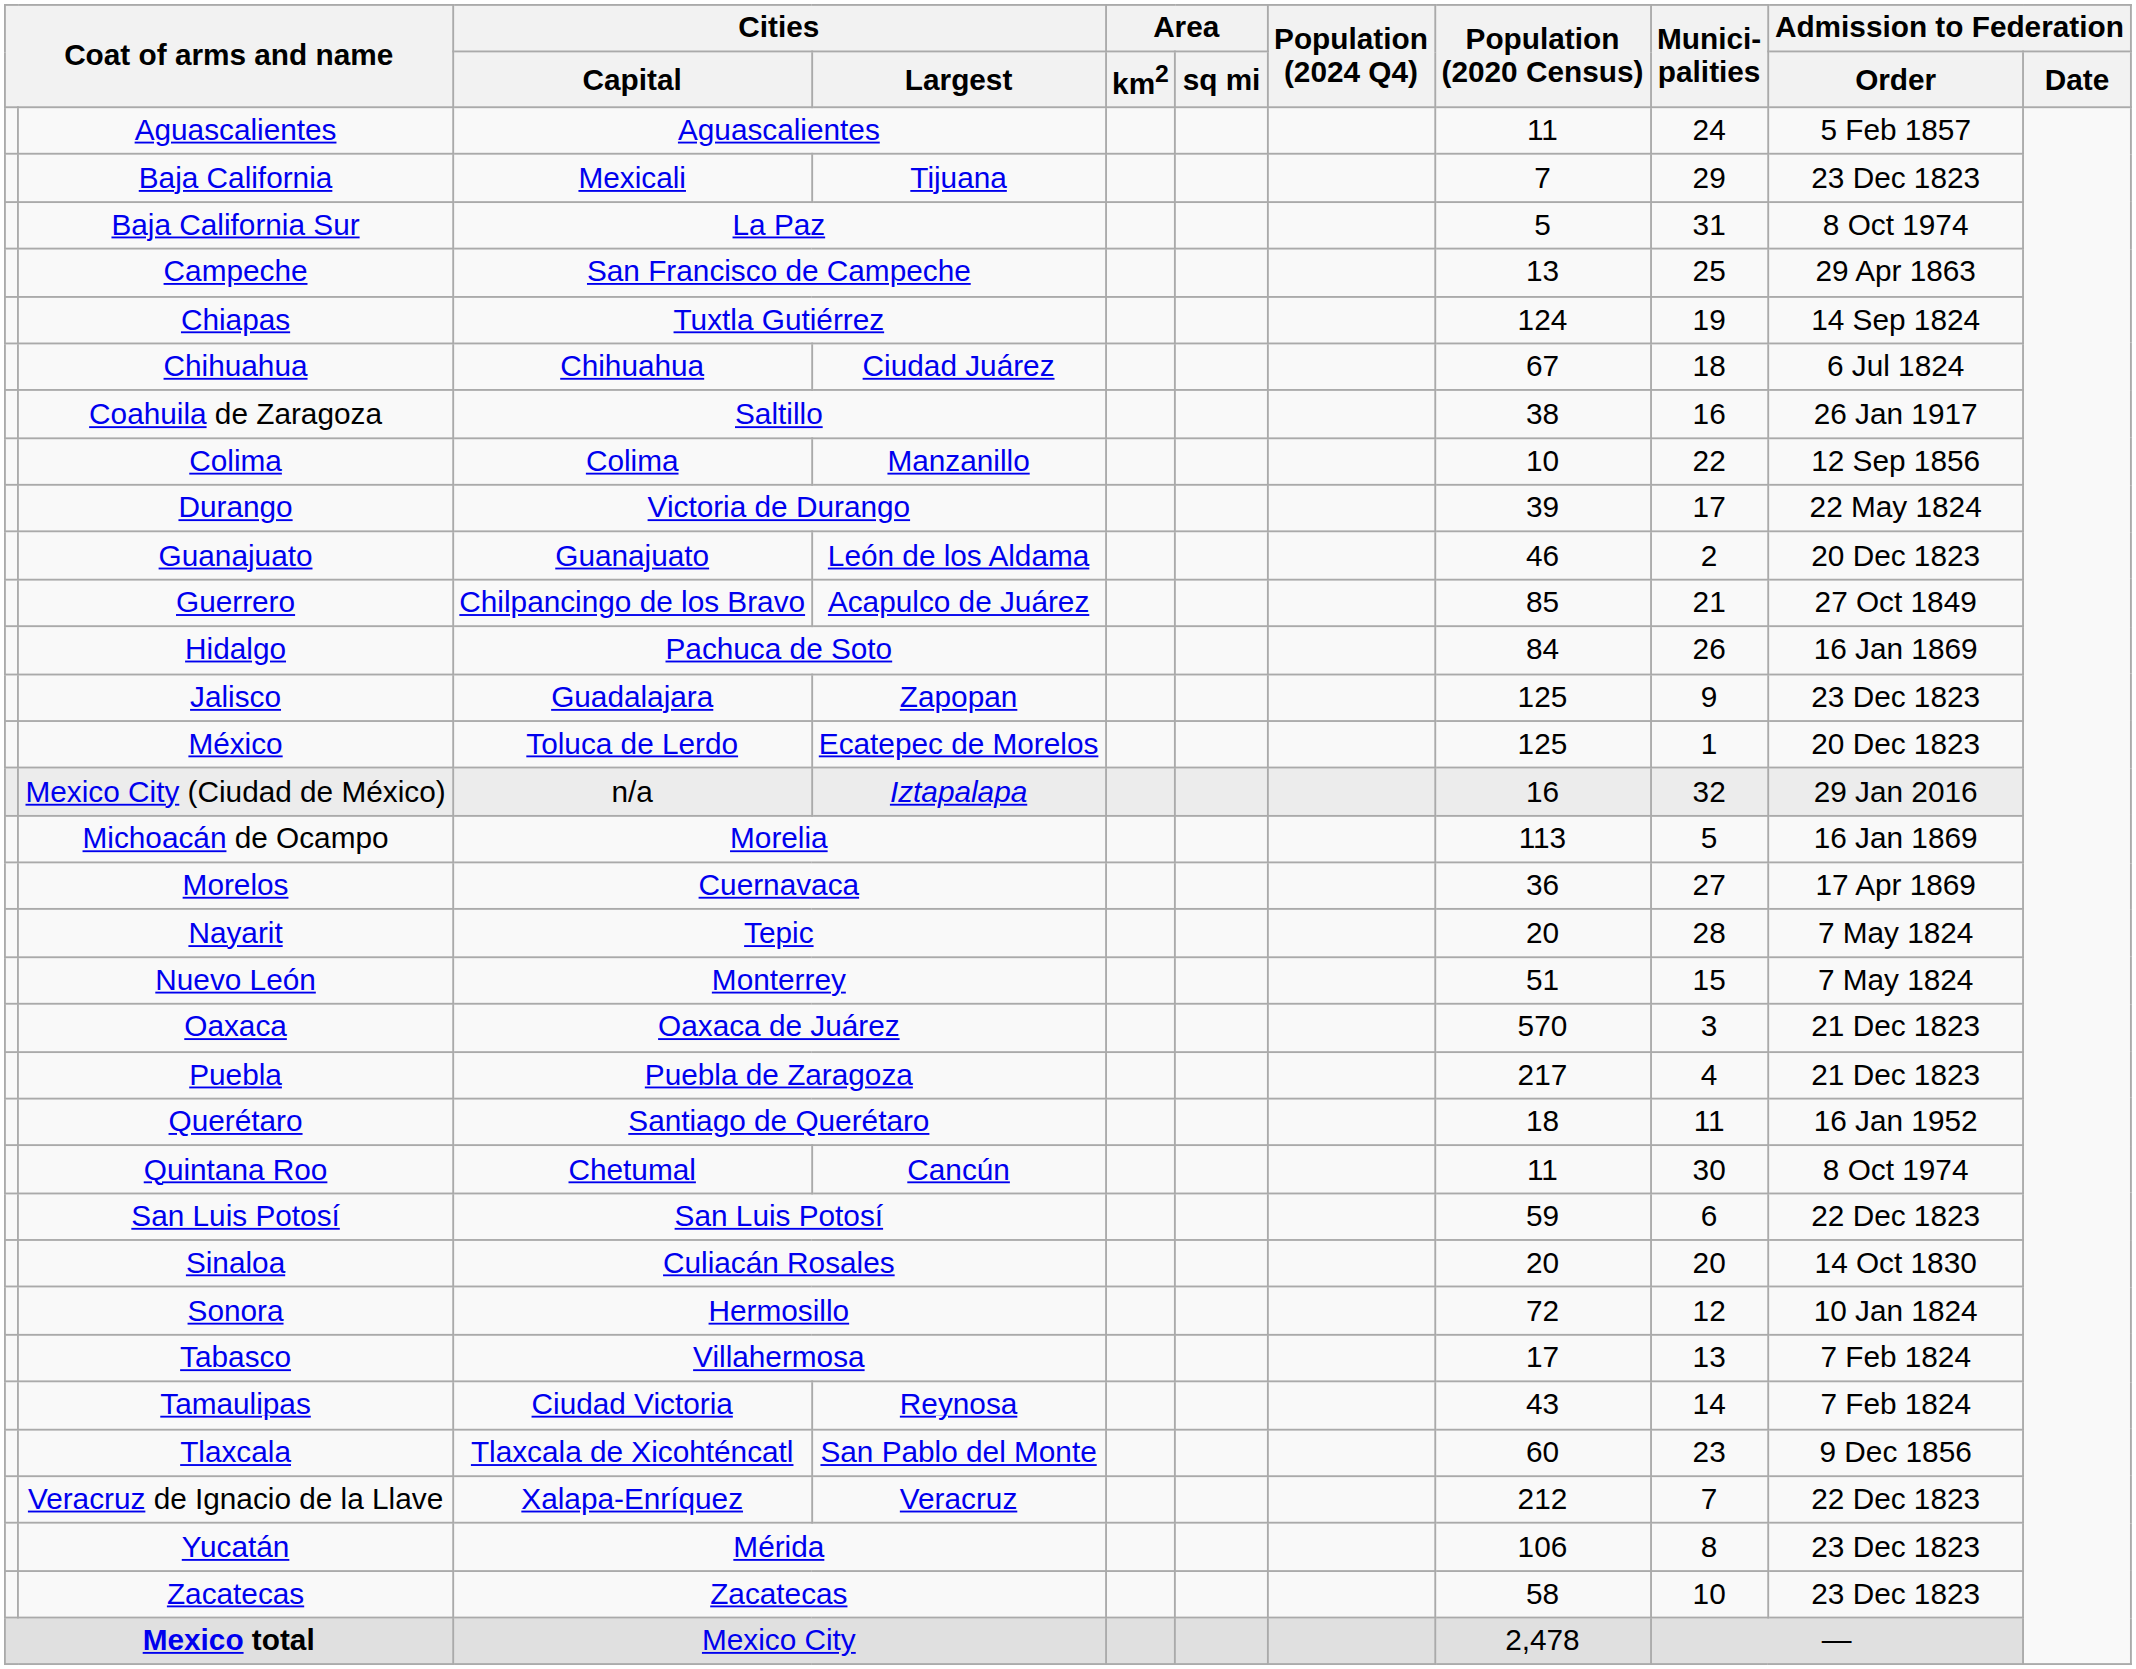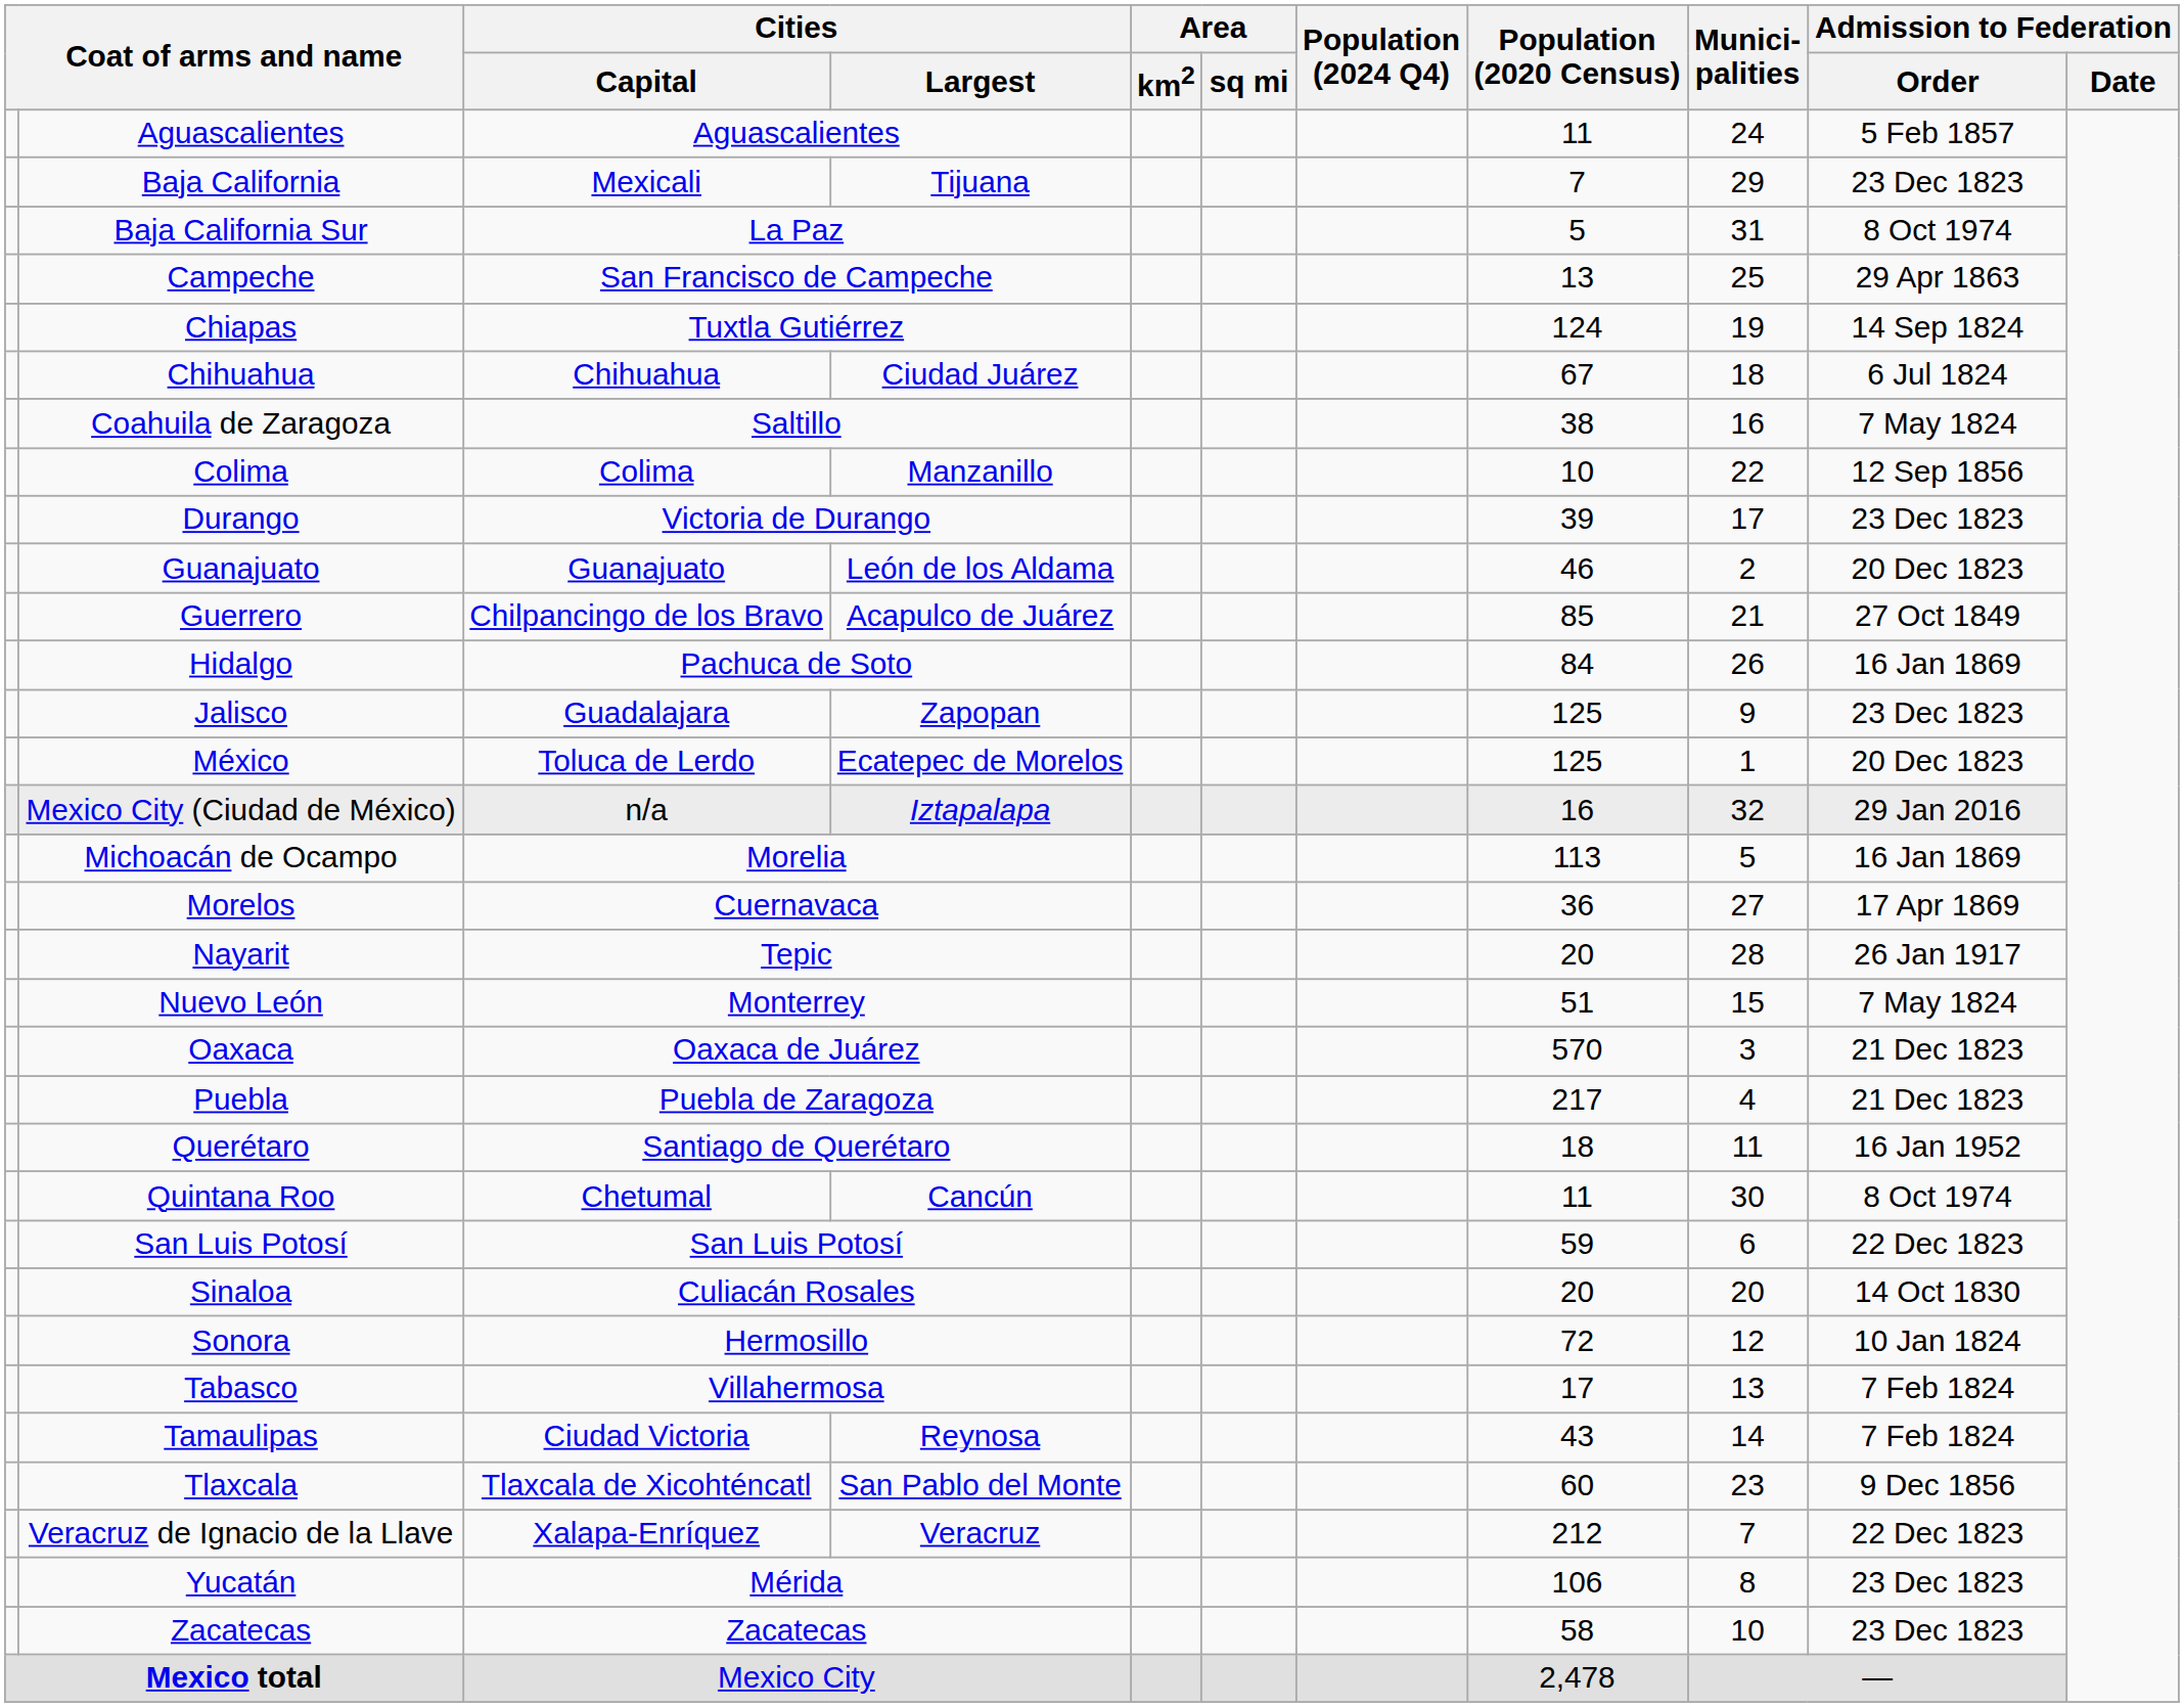Coahuila de Zaragoza | Admission to Federation / Order: 26 Jan 1917 -> 7 May 1824
Durango | Admission to Federation / Order: 22 May 1824 -> 23 Dec 1823
Nayarit | Admission to Federation / Order: 7 May 1824 -> 26 Jan 1917
